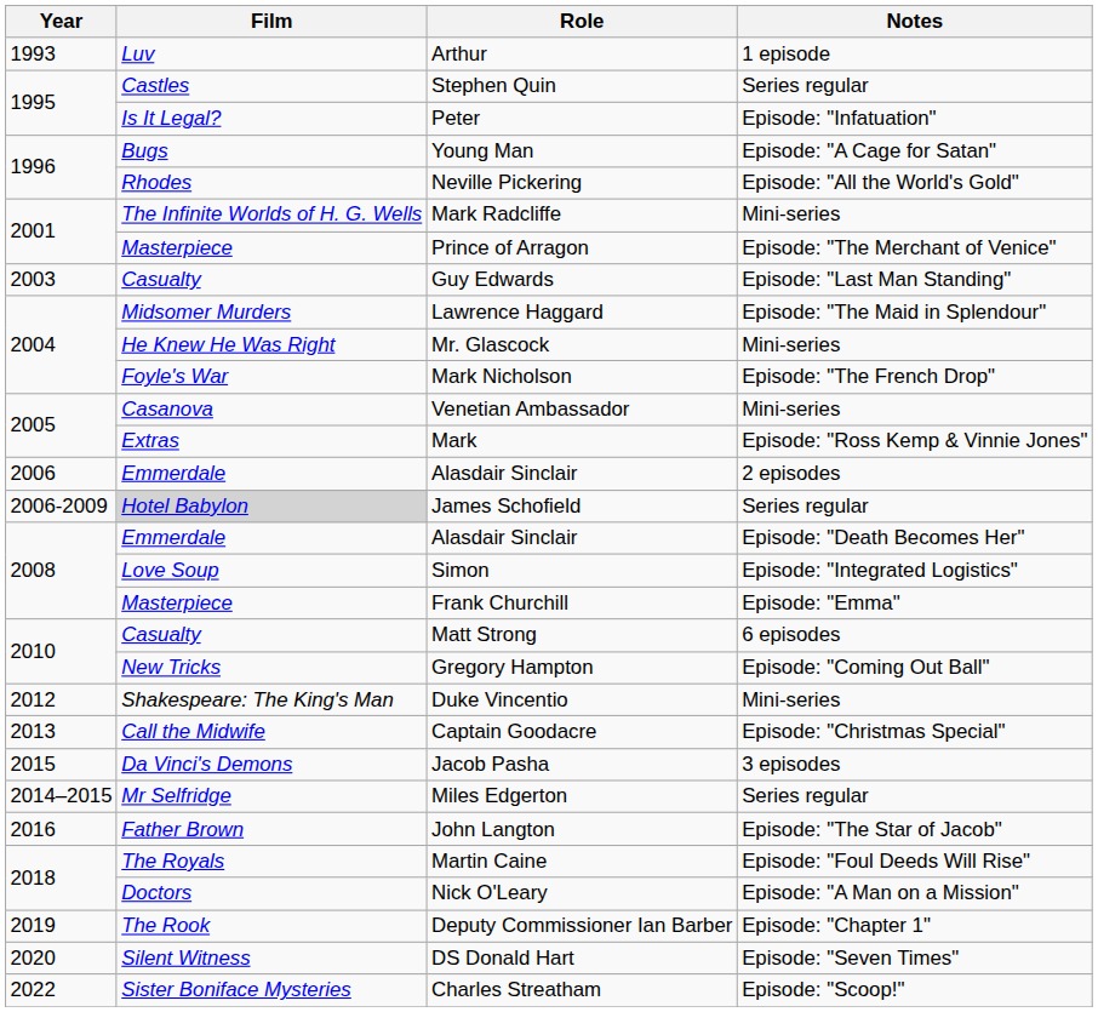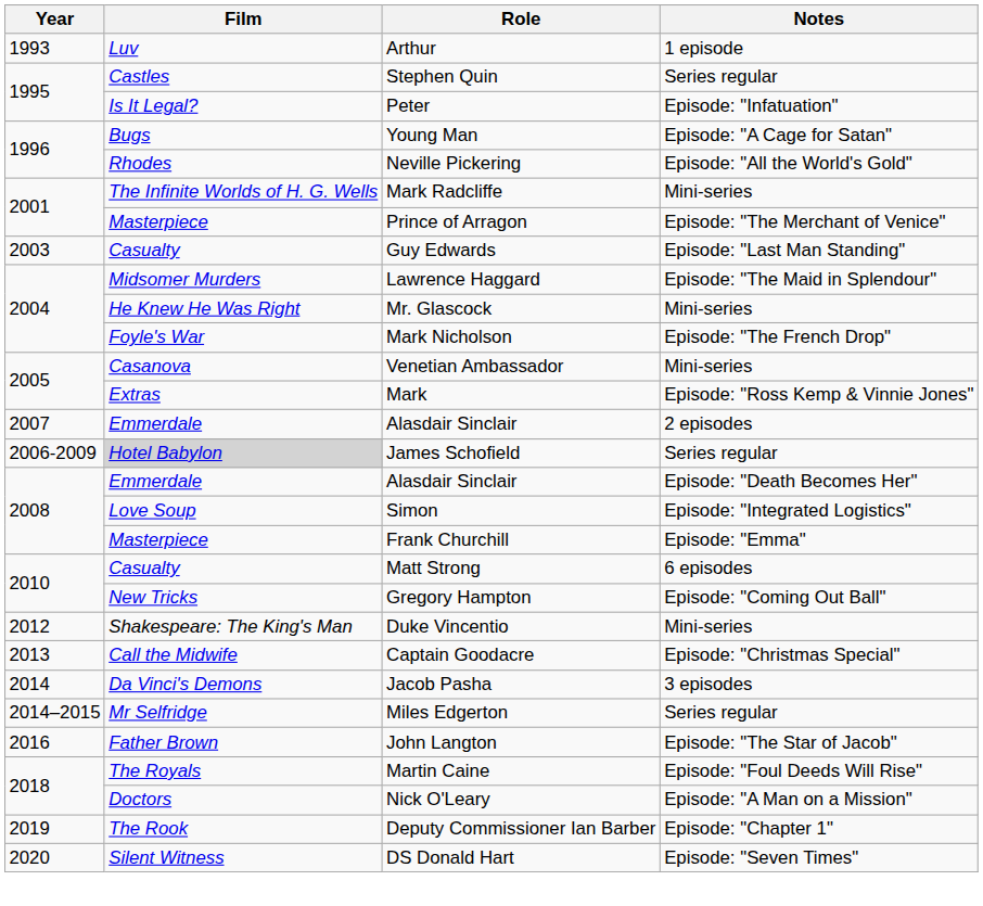Alasdair Sinclair / 2 episodes | Year: 2006 -> 2007
Jacob Pasha | Year: 2015 -> 2014
- row: 2022 | Sister Boniface Mysteries | Charles Streatham | Episode: "Scoop!"
